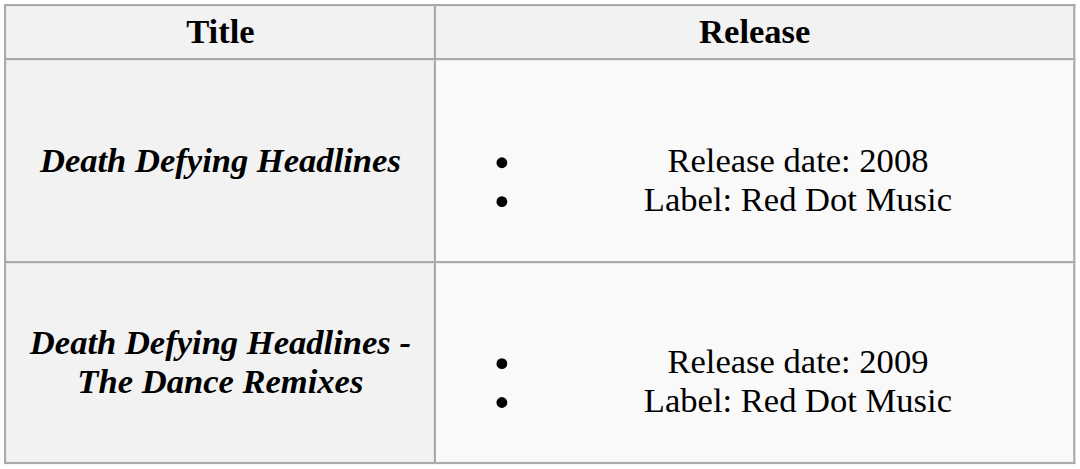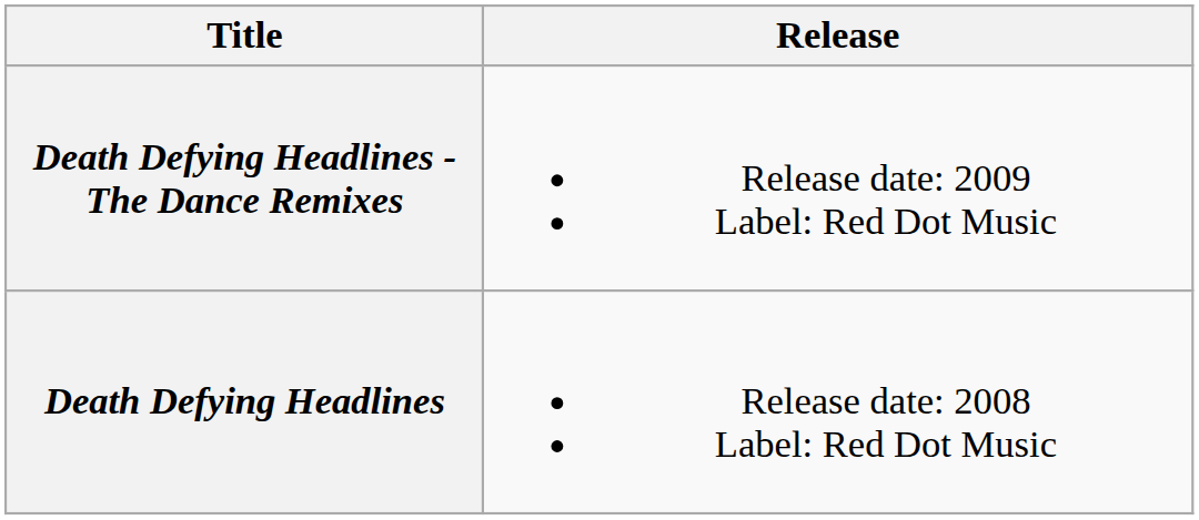rows swapped: Death Defying Headlines <-> Death Defying Headlines - The Dance Remixes
